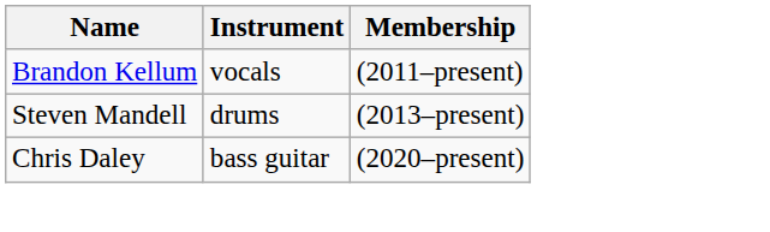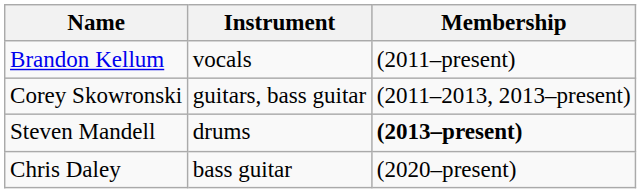+ row: Corey Skowronski | guitars, bass guitar | (2011–2013, 2013–present)
Steven Mandell | Membership: normal -> bold
